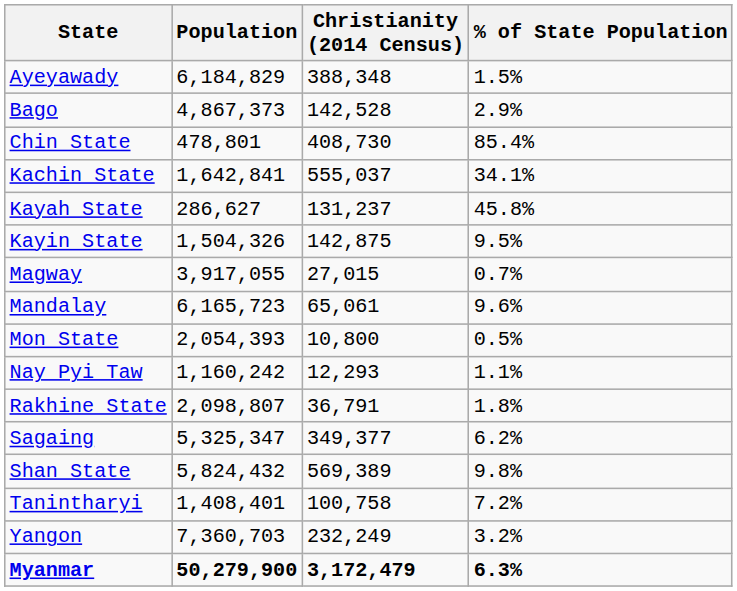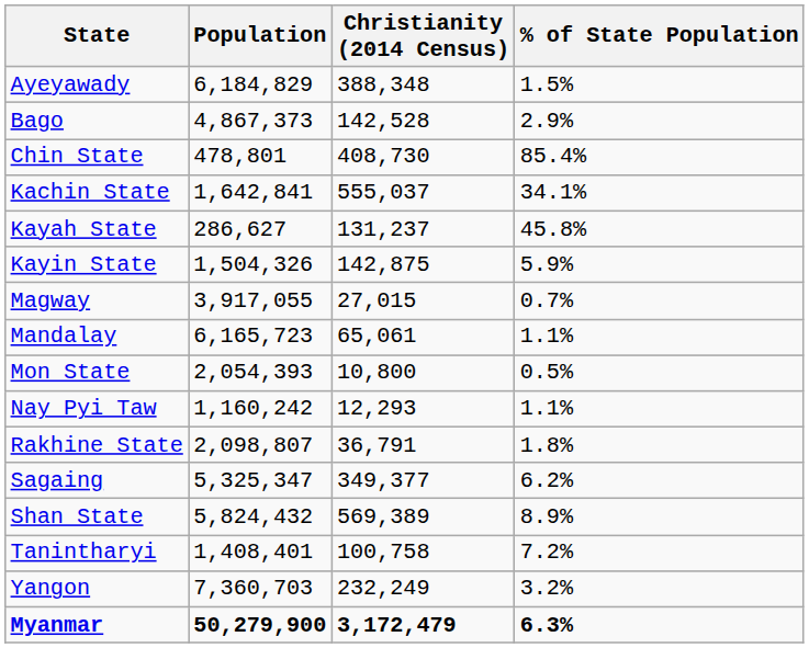Kayin State | % of State Population: 9.5% -> 5.9%
Mandalay | % of State Population: 9.6% -> 1.1%
Shan State | % of State Population: 9.8% -> 8.9%
